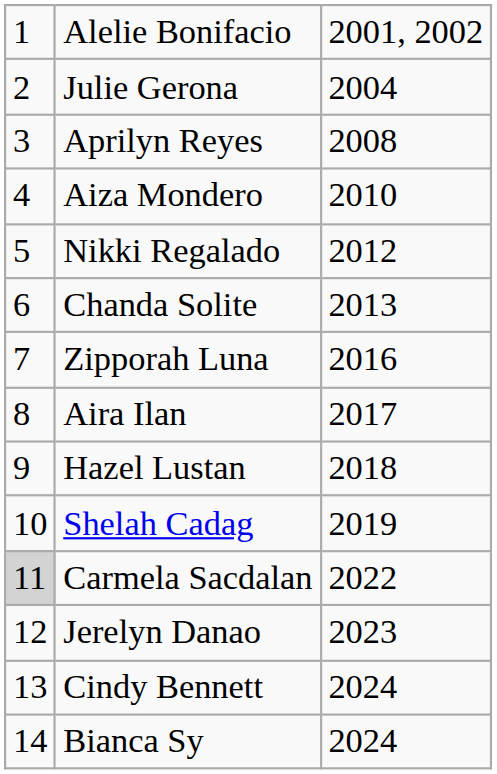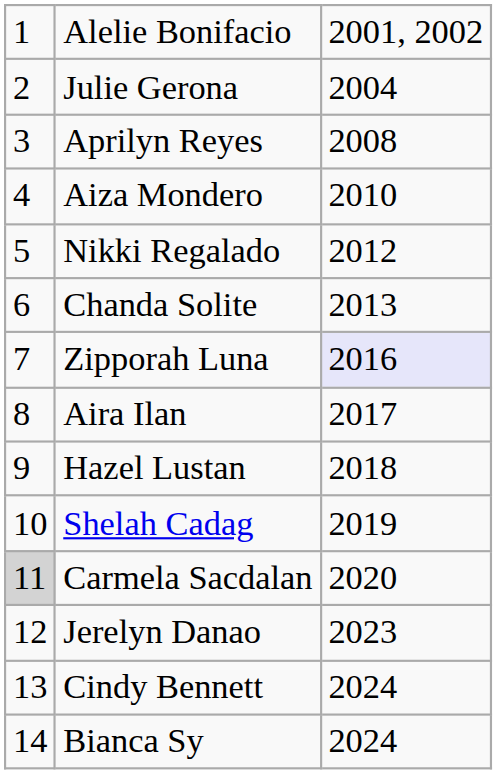Zipporah Luna | column 3: no background -> lavender background
Carmela Sacdalan | column 3: 2022 -> 2020
